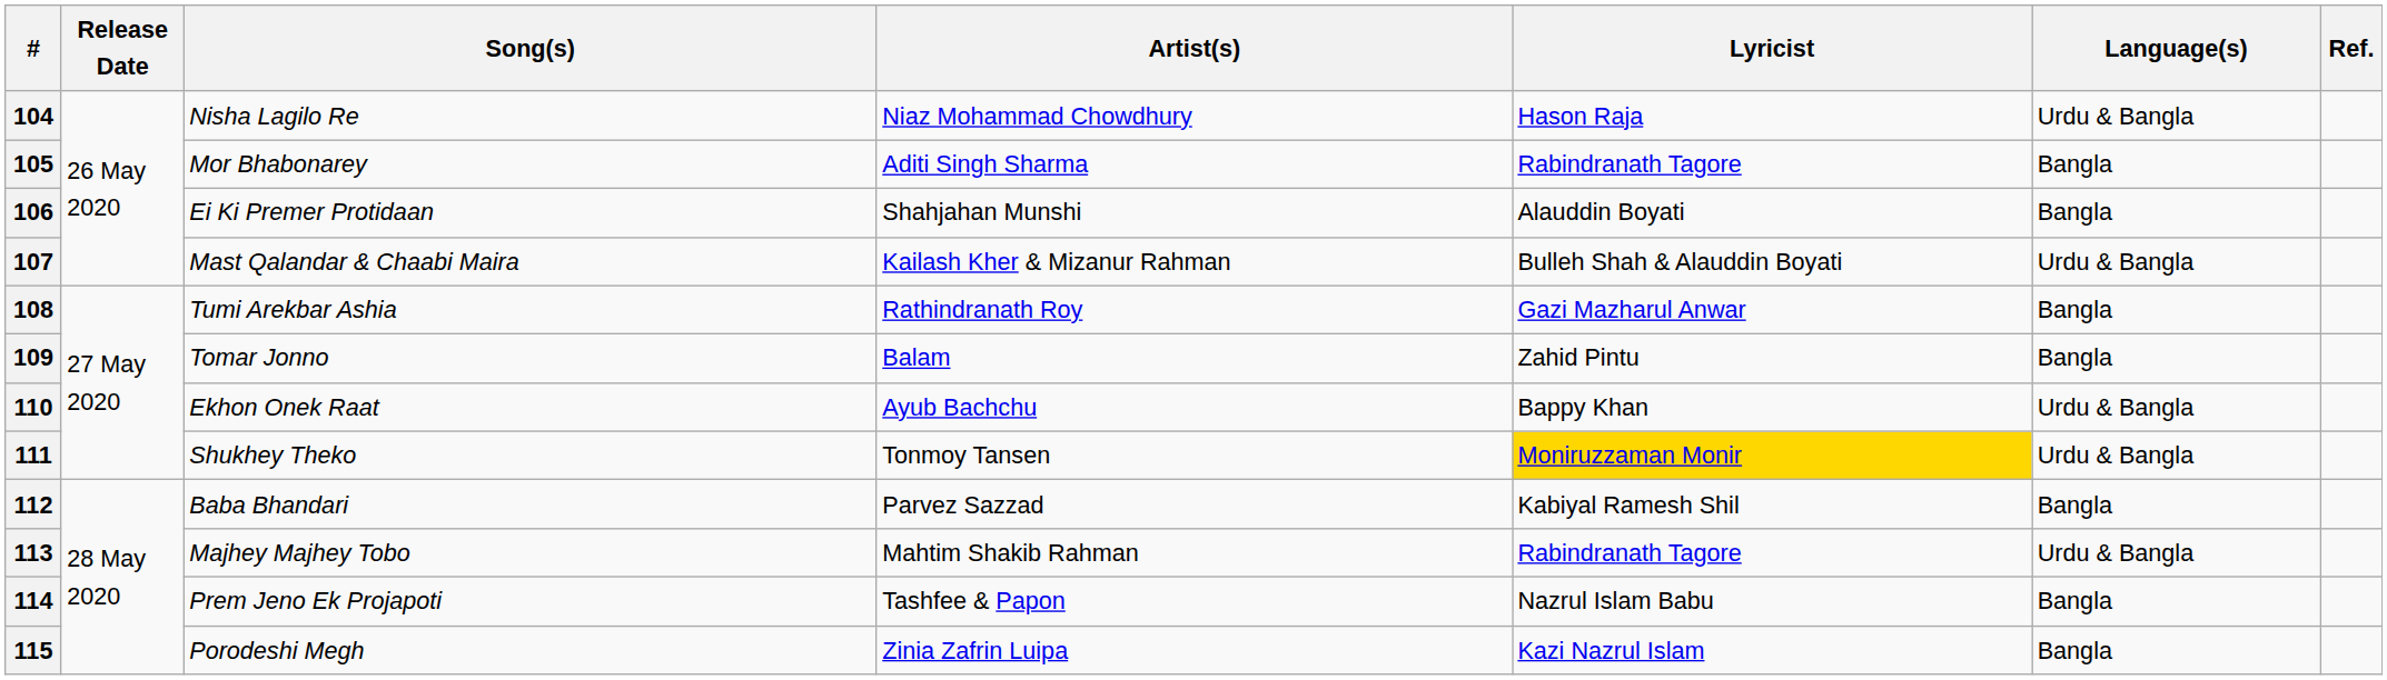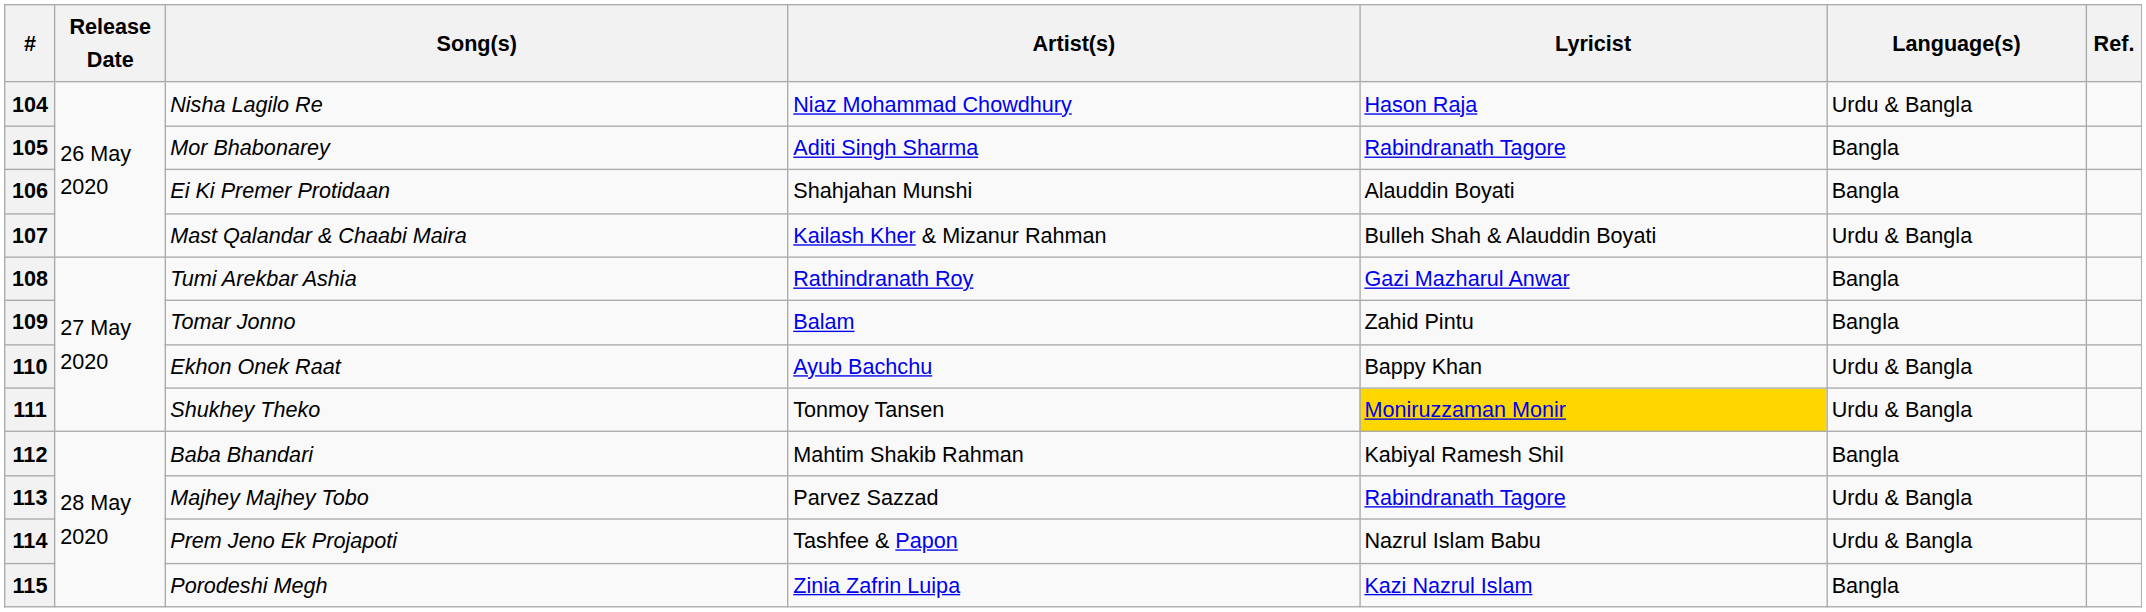112 | Artist(s): Parvez Sazzad -> Mahtim Shakib Rahman
113 | Artist(s): Mahtim Shakib Rahman -> Parvez Sazzad
114 | Language(s): Bangla -> Urdu & Bangla
